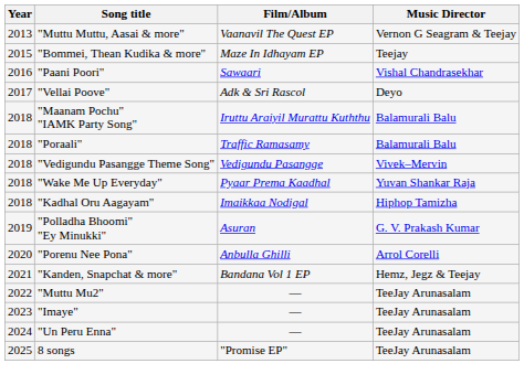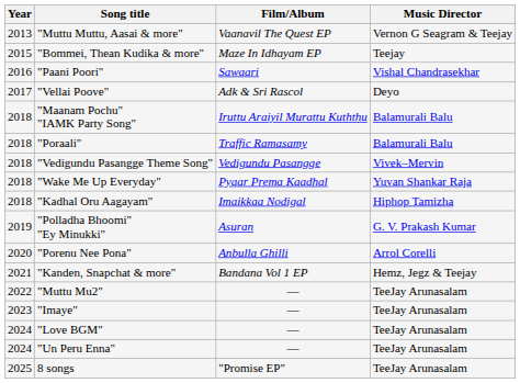+ row: 2024 | "Love BGM" | — | TeeJay Arunasalam
